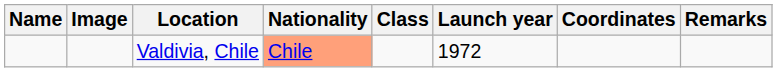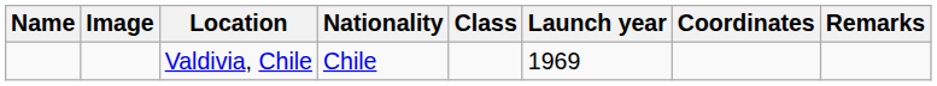Valdivia, Chile | Nationality: lightsalmon background -> no background
Valdivia, Chile | Launch year: 1972 -> 1969
